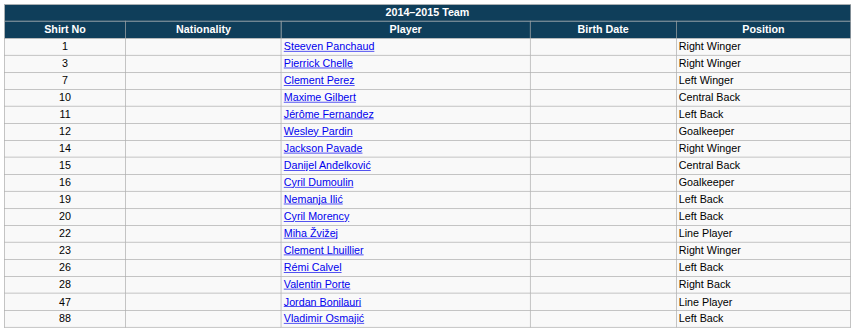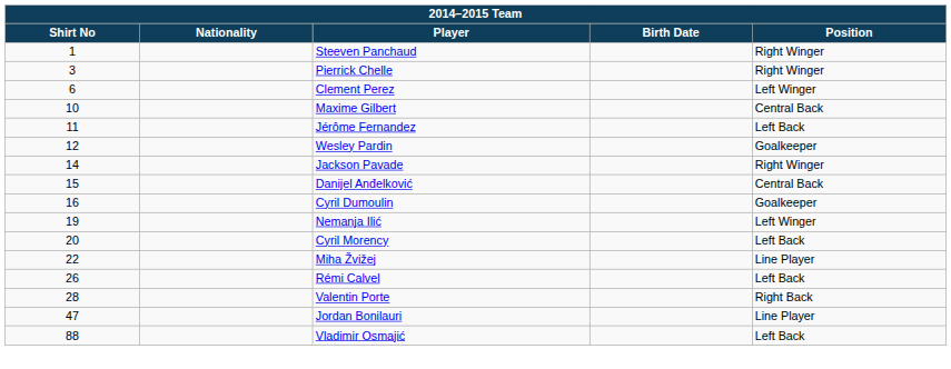Clement Perez | Shirt No: 7 -> 6
Nemanja Ilić | Position: Left Back -> Left Winger
- row: 23 | Clement Lhuillier | Right Winger
